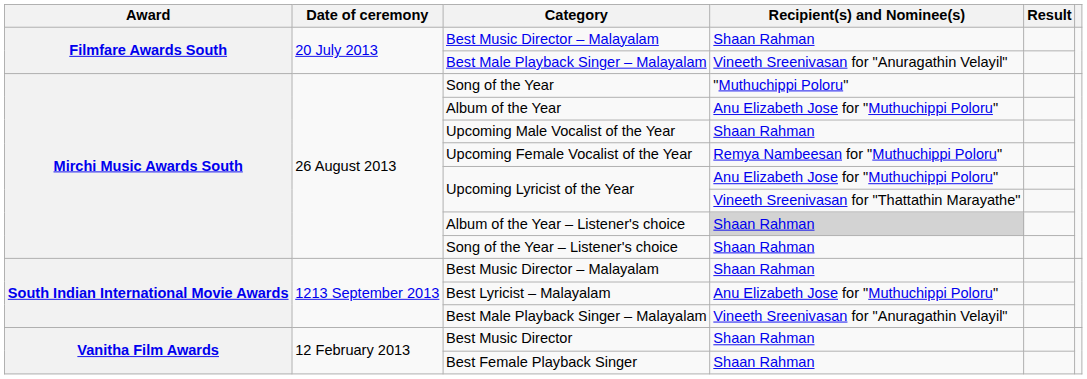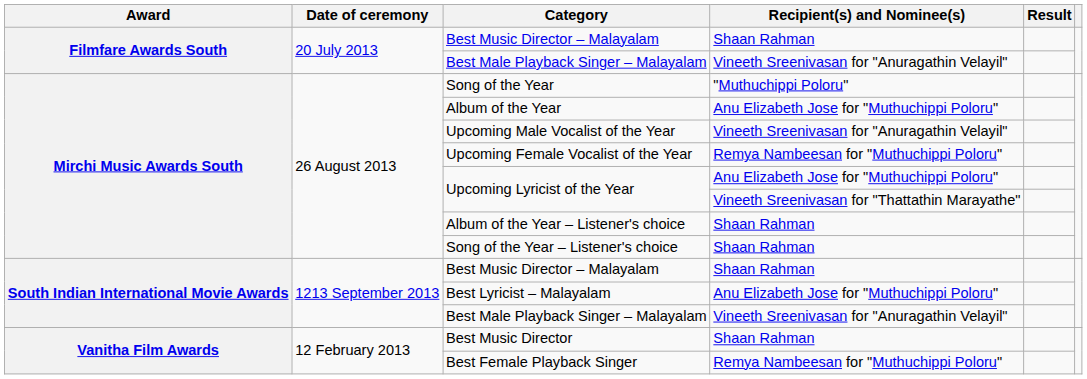Upcoming Male Vocalist of the Year | Recipient(s) and Nominee(s): Shaan Rahman -> Vineeth Sreenivasan for "Anuragathin Velayil"
Album of the Year – Listener's choice | Recipient(s) and Nominee(s): lightgrey background -> no background
Best Female Playback Singer | Recipient(s) and Nominee(s): Shaan Rahman -> Remya Nambeesan for "Muthuchippi Poloru"
